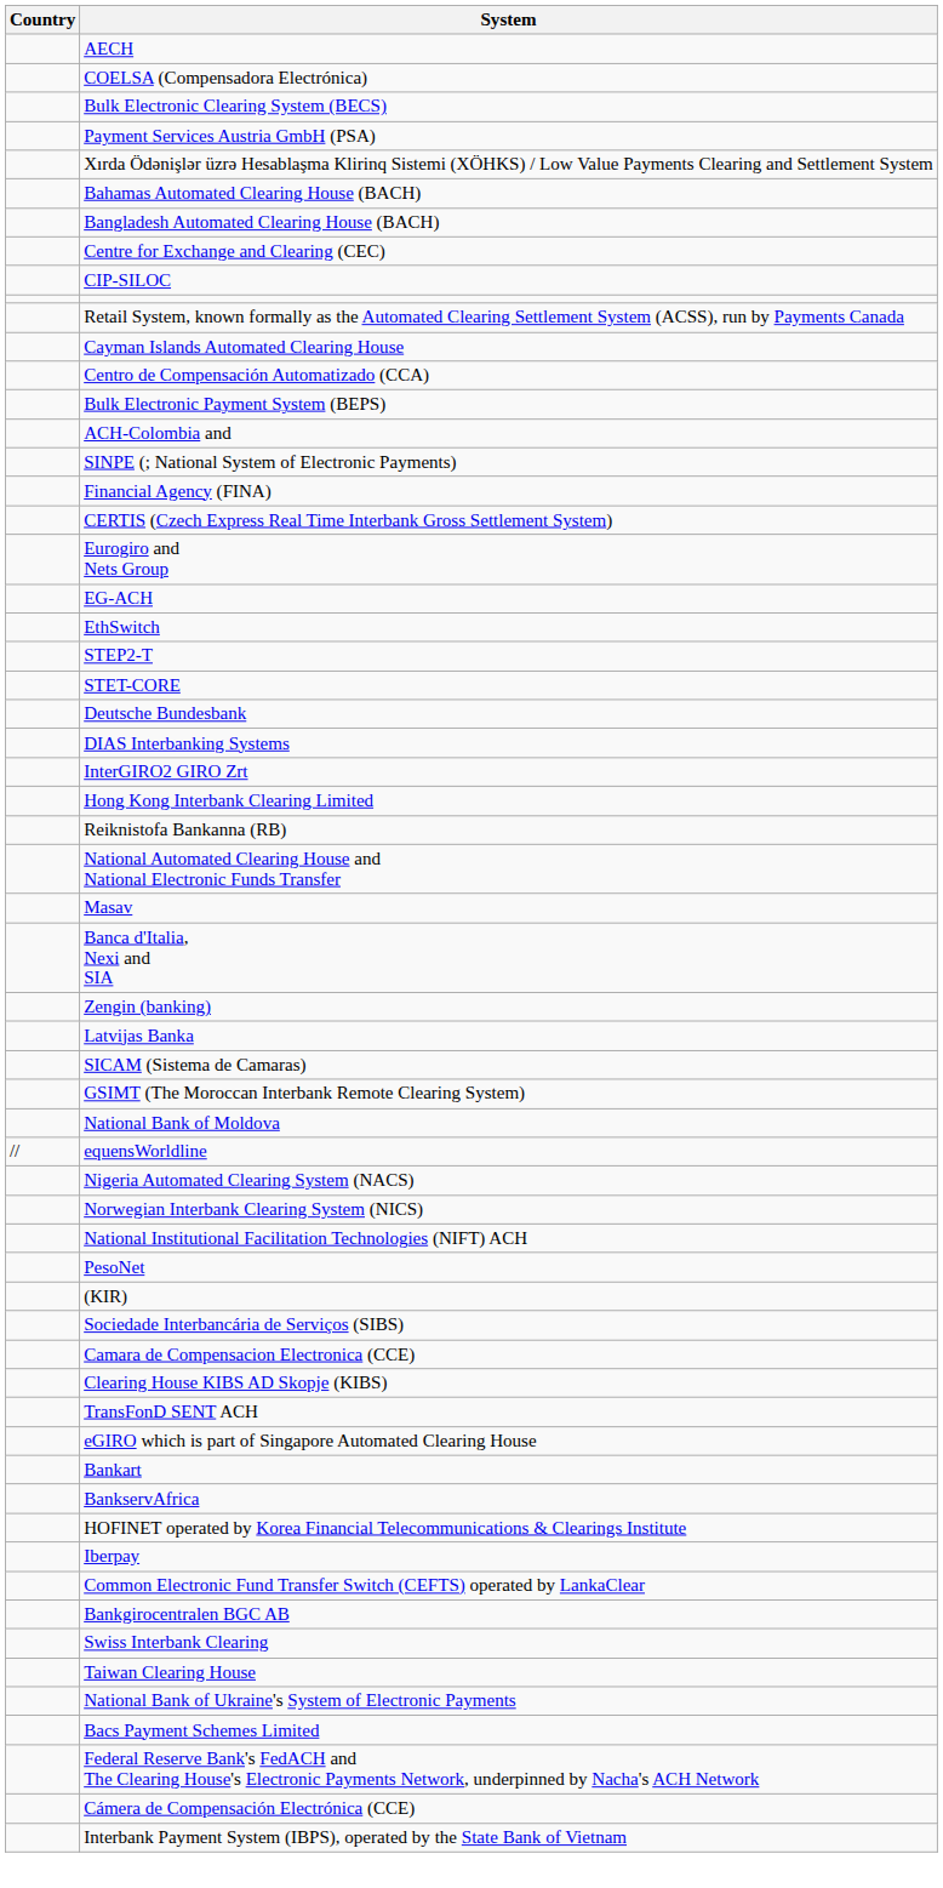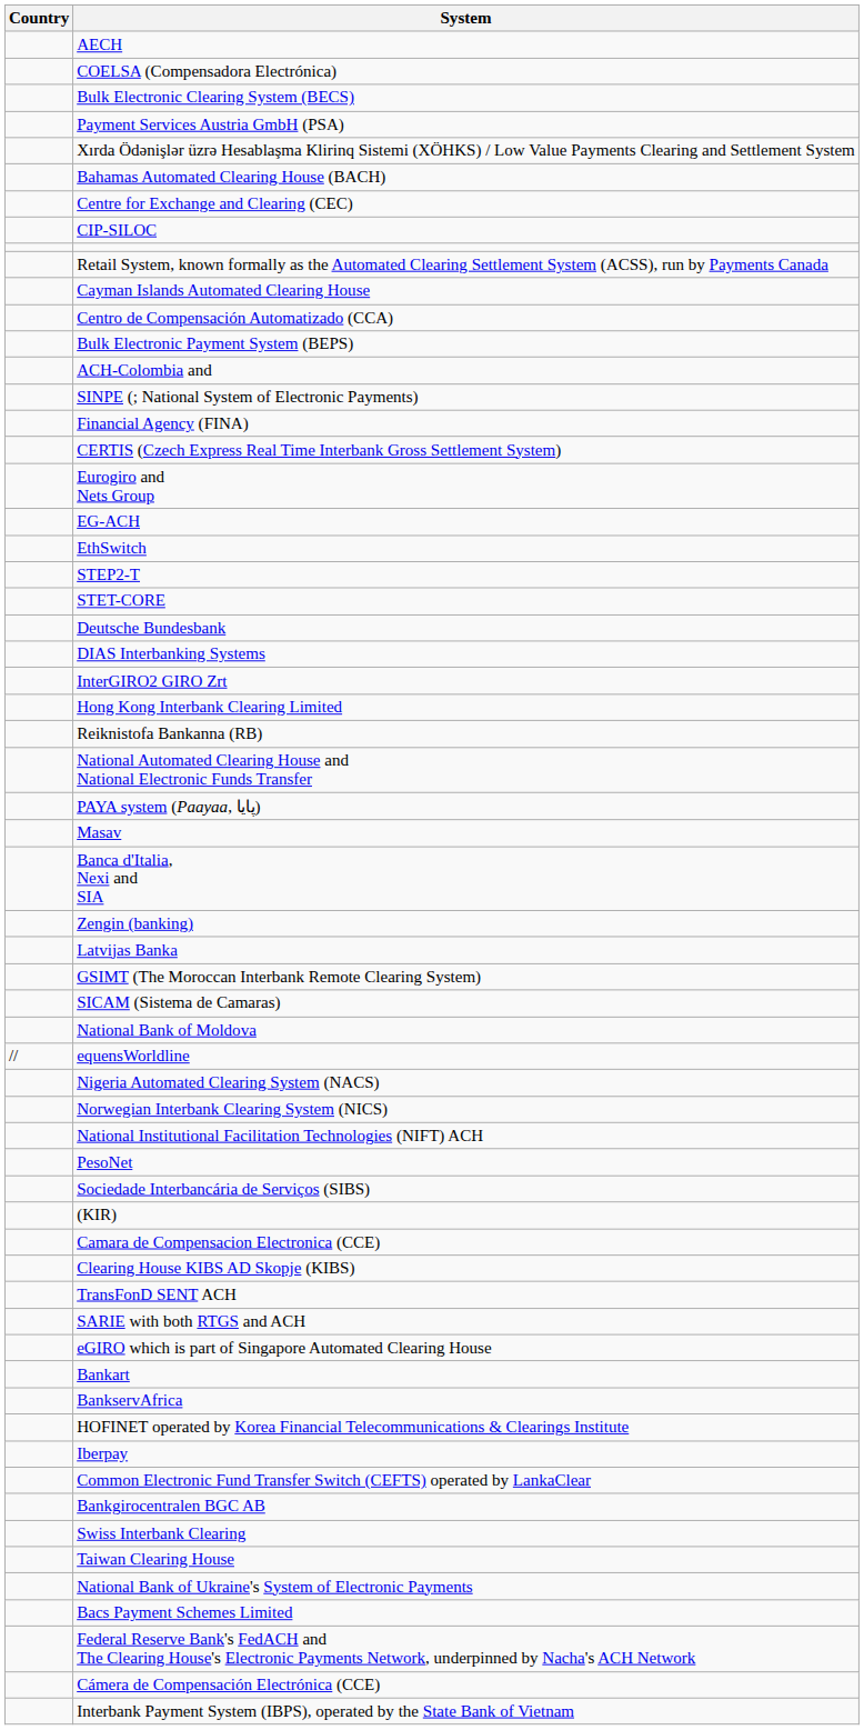- row: Bangladesh Automated Clearing House (BACH)
+ row: PAYA system (Paayaa, پایا)
rows swapped: SICAM (Sistema de Camaras) <-> GSIMT (The Moroccan Interbank Remote Clearing System)
rows swapped: (KIR) <-> Sociedade Interbancária de Serviços (SIBS)
+ row: SARIE with both RTGS and ACH
